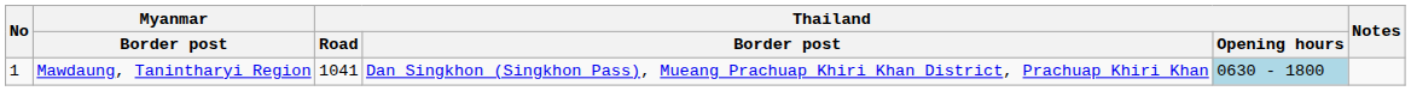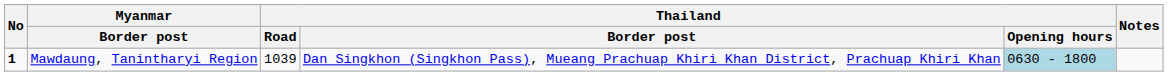Mawdaung, Tanintharyi Region | No: normal -> bold
Mawdaung, Tanintharyi Region | Thailand / Road: 1041 -> 1039
